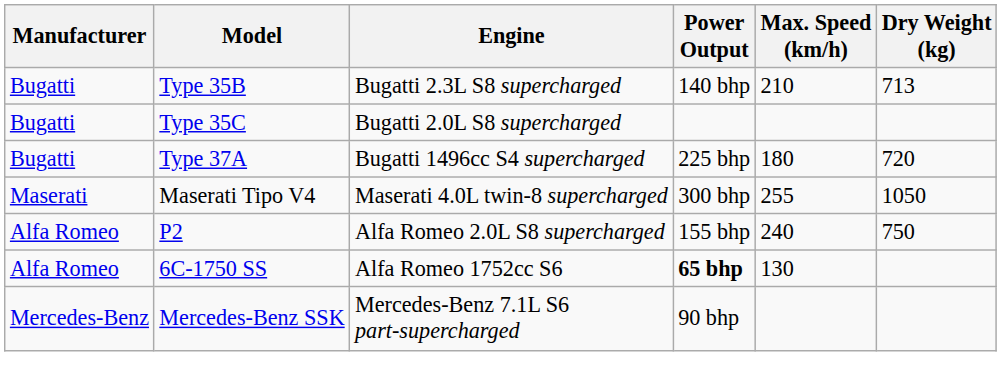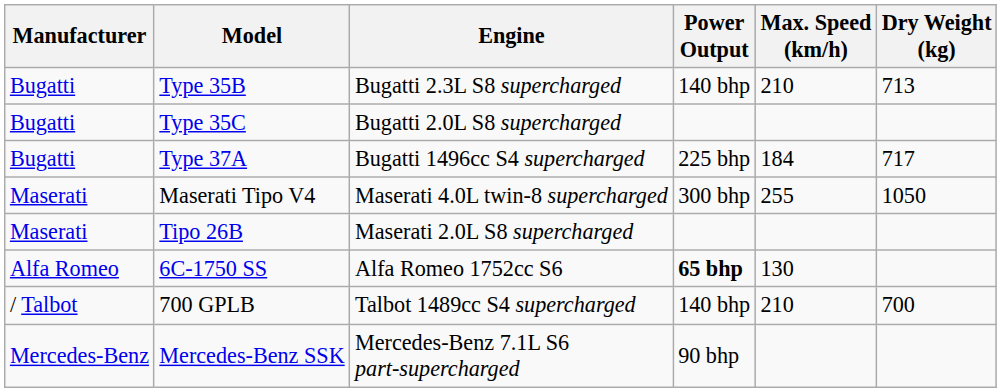Type 37A | Max. Speed (km/h): 180 -> 184
Type 37A | Dry Weight (kg): 720 -> 717
+ row: Maserati | Tipo 26B | Maserati 2.0L S8 supercharged
- row: Alfa Romeo | P2 | Alfa Romeo 2.0L S8 supercharged | 155 bhp | 240 | 750
+ row: / Talbot | 700 GPLB | Talbot 1489cc S4 supercharged | 140 bhp | 210 | 700
